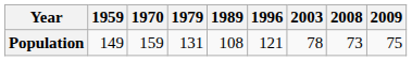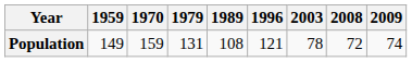Population | 2008: 73 -> 72
Population | 2009: 75 -> 74
